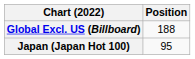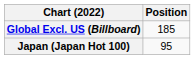Global Excl. US (Billboard) | Position: 188 -> 185
